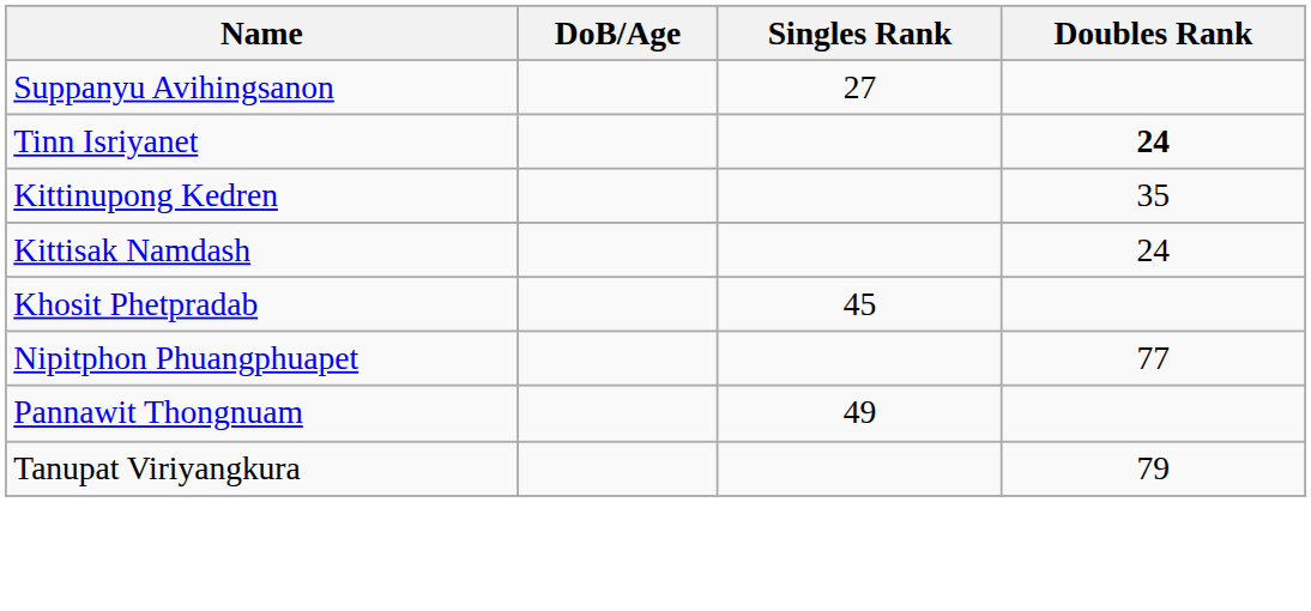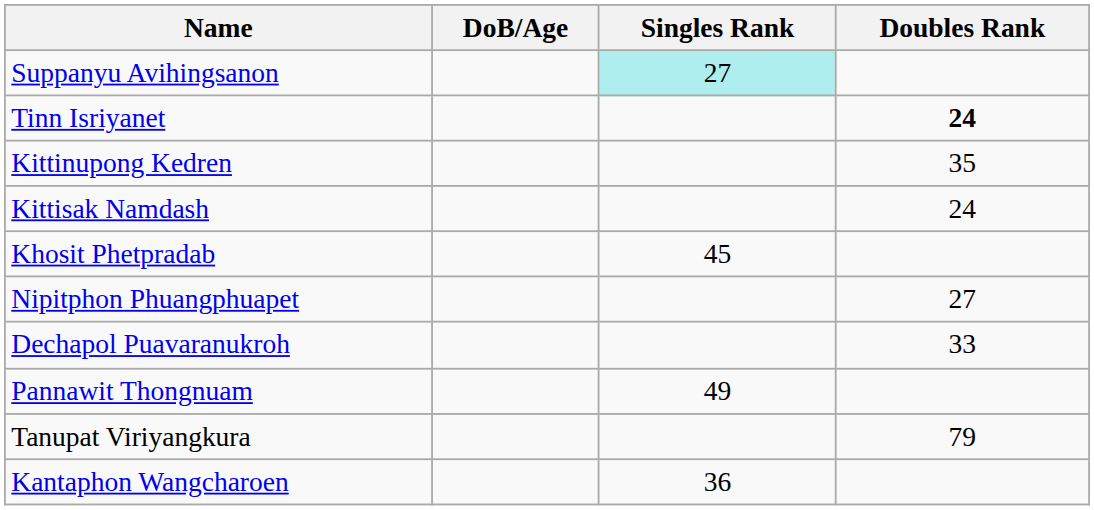Suppanyu Avihingsanon | Singles Rank: no background -> paleturquoise background
Nipitphon Phuangphuapet | Doubles Rank: 77 -> 27
+ row: Dechapol Puavaranukroh | 33
+ row: Kantaphon Wangcharoen | 36
